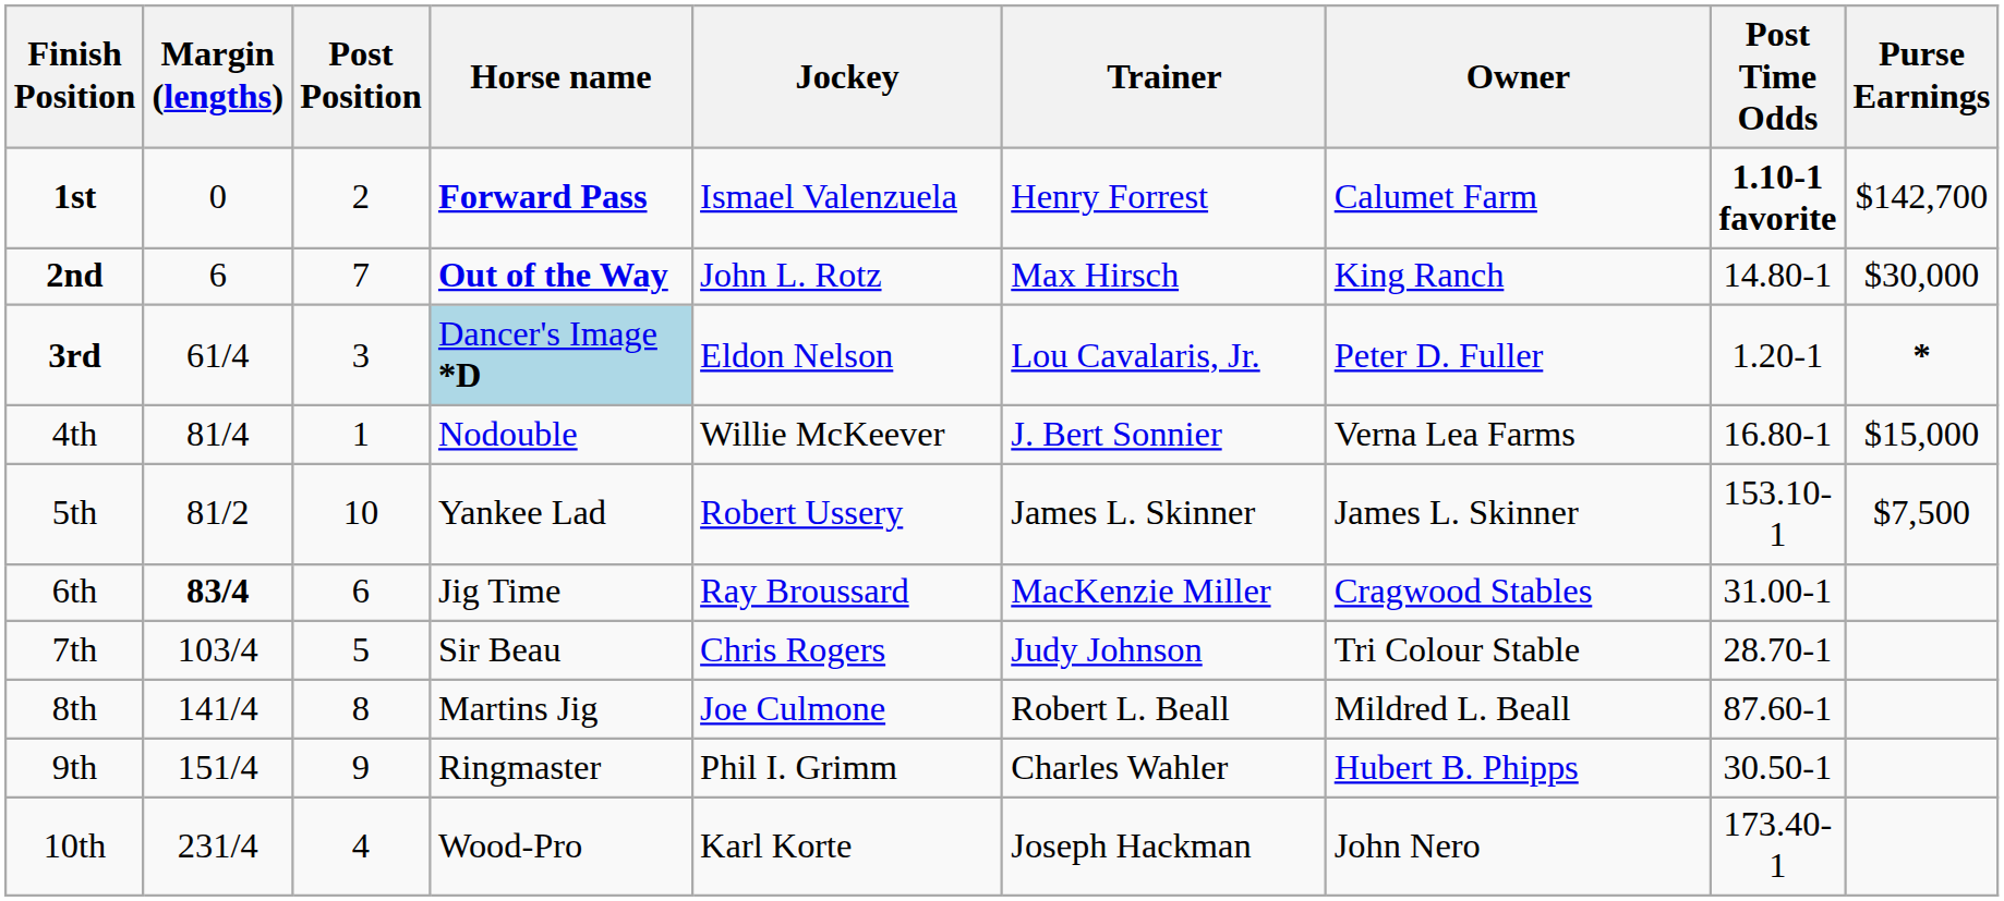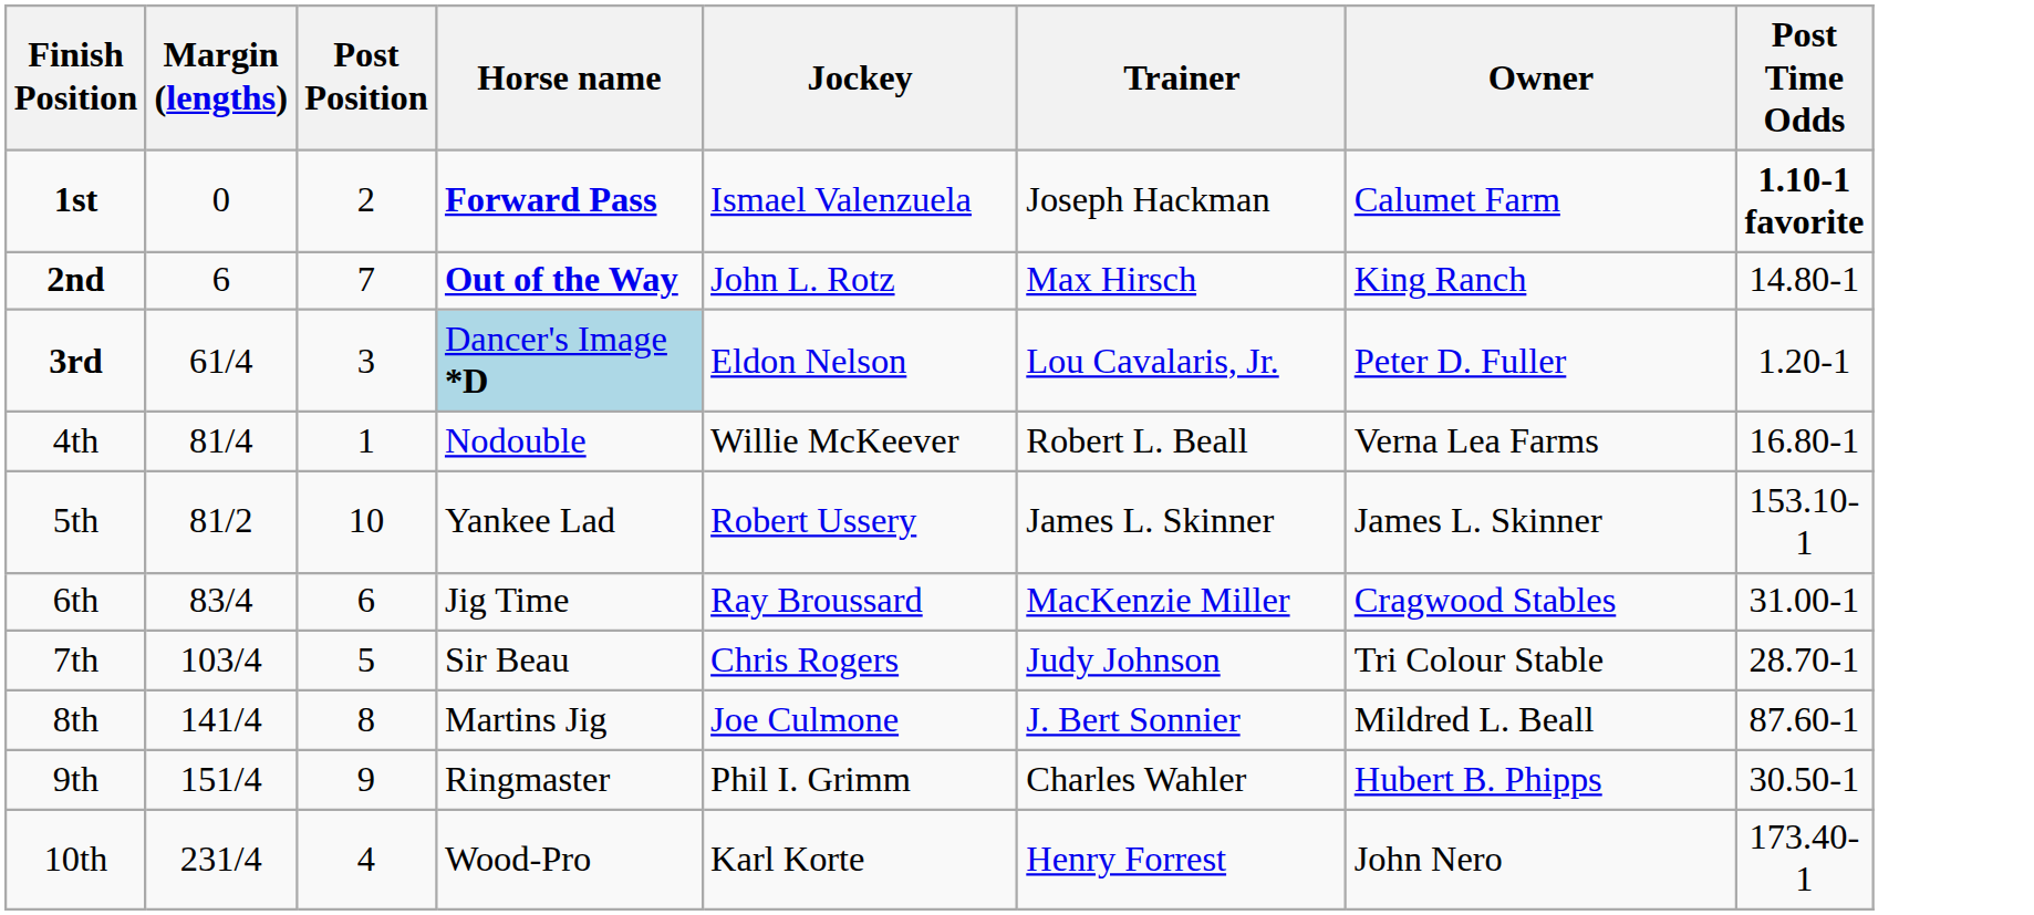- column: Purse Earnings | $142,700 | $30,000 | * | $15,000 | $7,500
1st | Trainer: Henry Forrest -> Joseph Hackman
4th | Trainer: J. Bert Sonnier -> Robert L. Beall
6th | Margin (lengths): bold -> normal
8th | Trainer: Robert L. Beall -> J. Bert Sonnier
10th | Trainer: Joseph Hackman -> Henry Forrest
